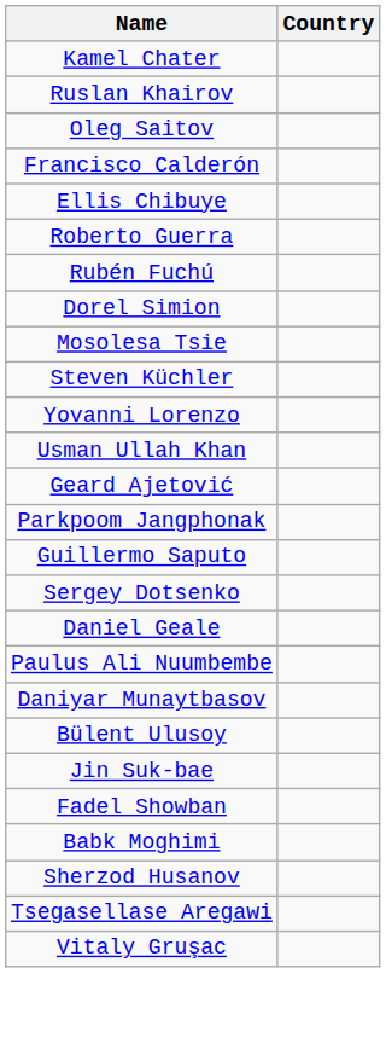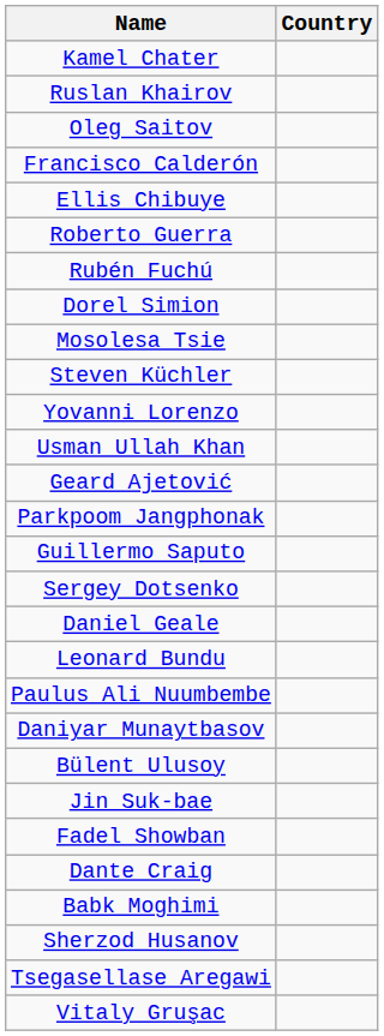+ row: Leonard Bundu
+ row: Dante Craig
